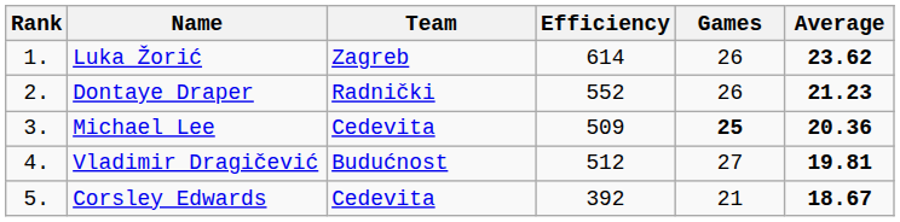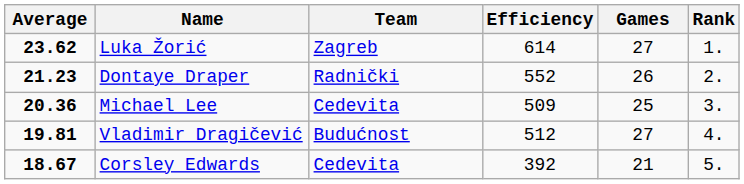columns swapped: Rank <-> Average
Luka Žorić | Games: 26 -> 27
Michael Lee | Games: bold -> normal
